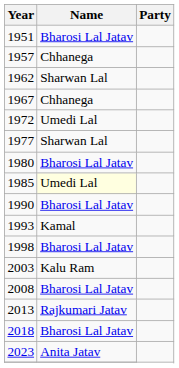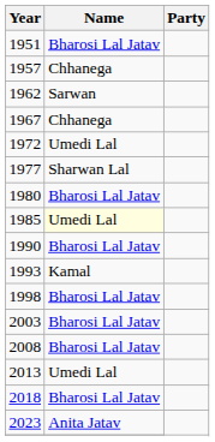1962 | Name: Sharwan Lal -> Sarwan
2003 | Name: Kalu Ram -> Bharosi Lal Jatav
2013 | Name: Rajkumari Jatav -> Umedi Lal
